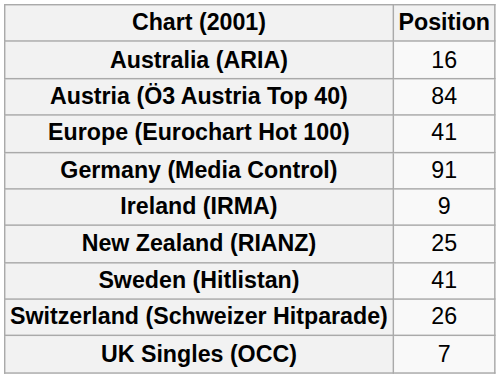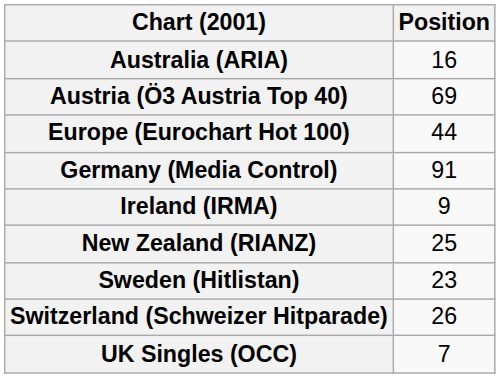Austria (Ö3 Austria Top 40) | Position: 84 -> 69
Europe (Eurochart Hot 100) | Position: 41 -> 44
Sweden (Hitlistan) | Position: 41 -> 23
